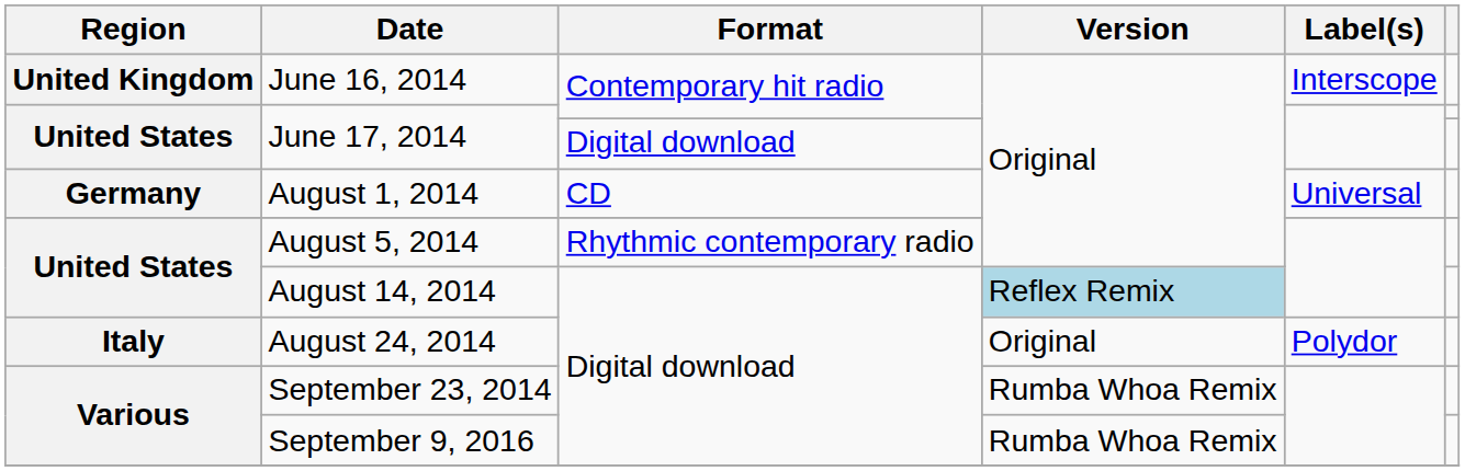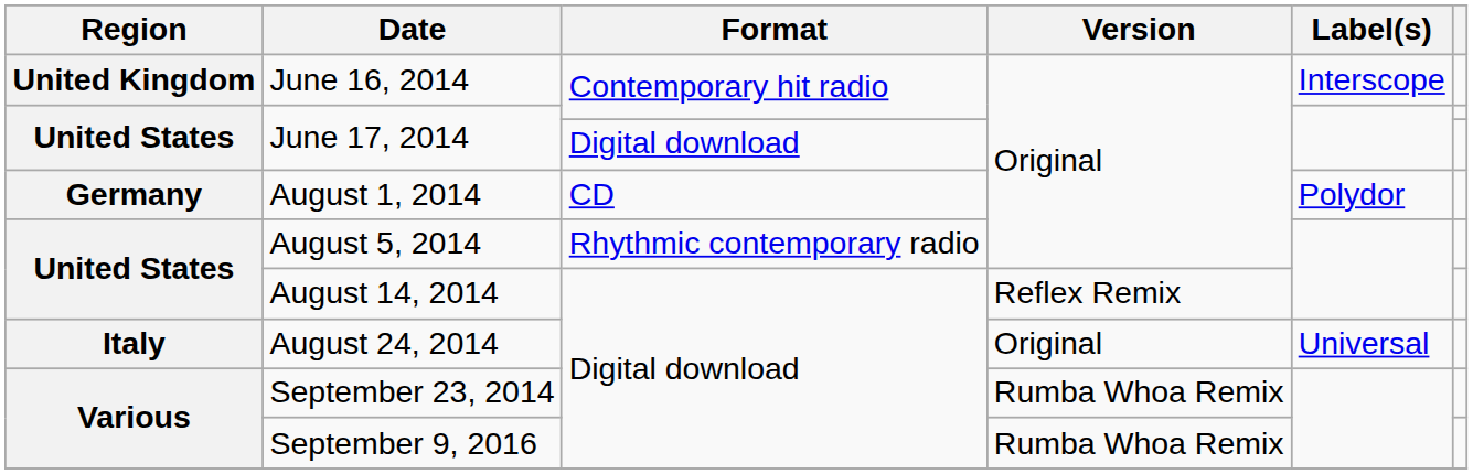August 1, 2014 | Label(s): Universal -> Polydor
August 14, 2014 | Version: lightblue background -> no background
August 24, 2014 | Label(s): Polydor -> Universal
